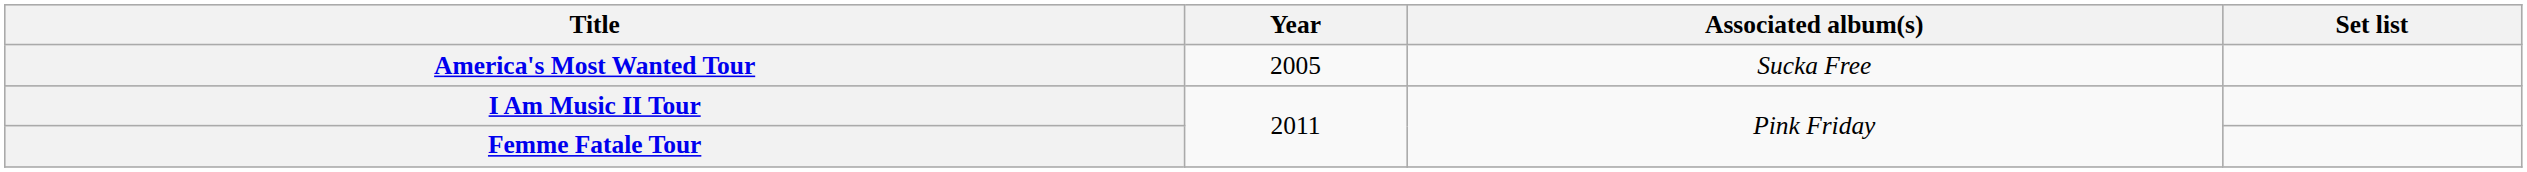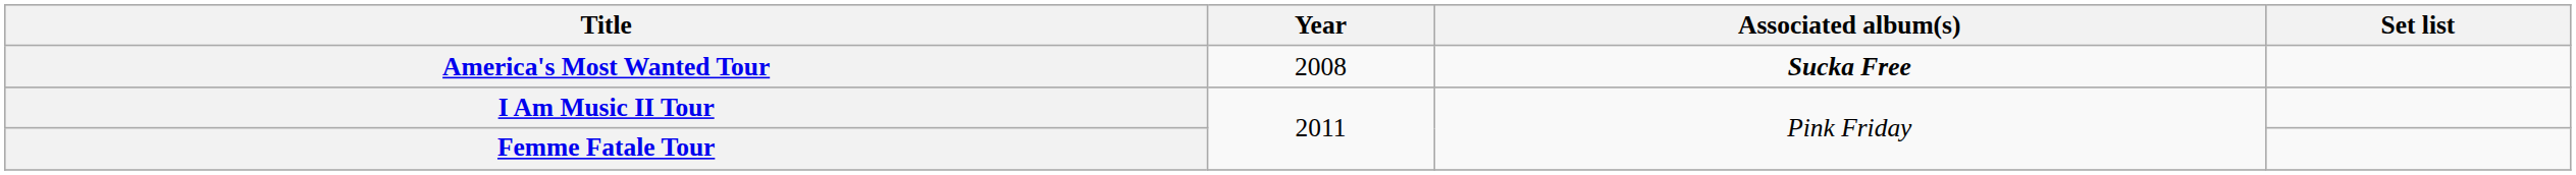America's Most Wanted Tour | Year: 2005 -> 2008
America's Most Wanted Tour | Associated album(s): normal -> bold
